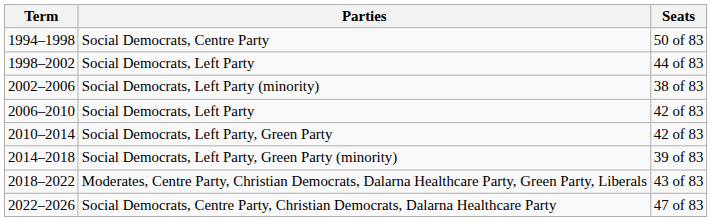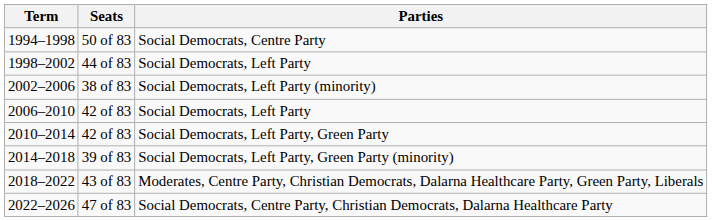columns swapped: Parties <-> Seats
